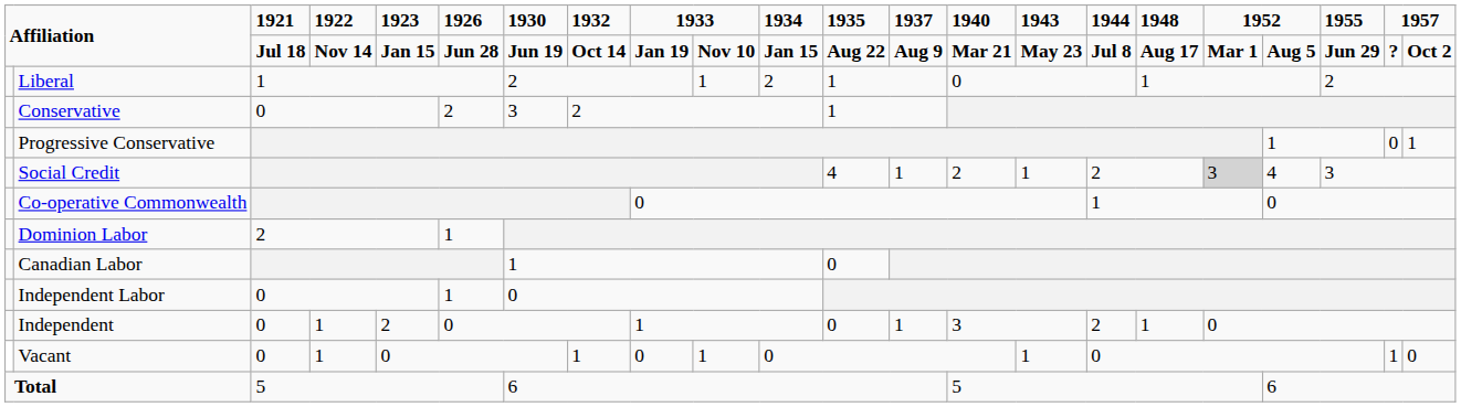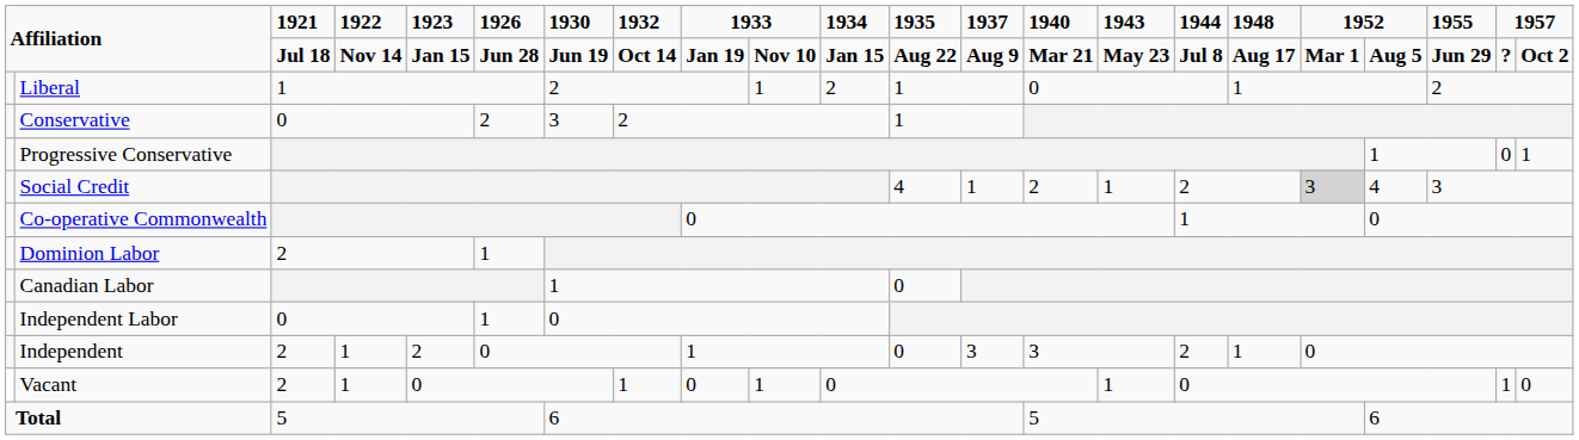Independent | 1921: 0 -> 2
Independent | 1937: 1 -> 3
Vacant | 1921: 0 -> 2
